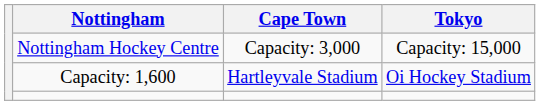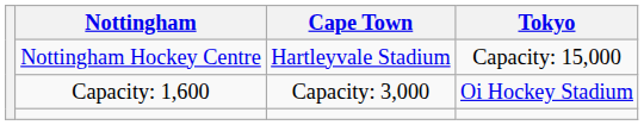Nottingham Hockey Centre | Cape Town: Capacity: 3,000 -> Hartleyvale Stadium
Capacity: 1,600 | Cape Town: Hartleyvale Stadium -> Capacity: 3,000
